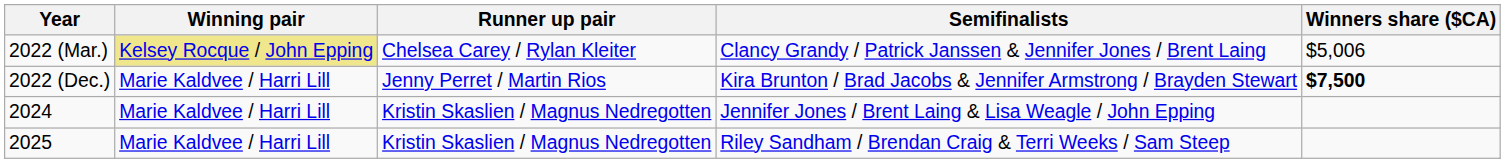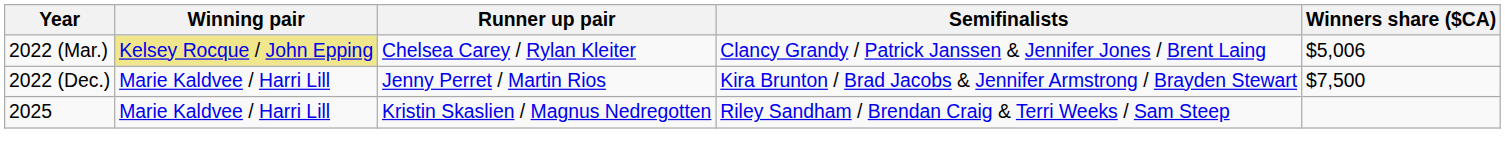2022 (Dec.) | Winners share ($CA): bold -> normal
- row: 2024 | Marie Kaldvee / Harri Lill | Kristin Skaslien / Magnus Nedregotten | Jennifer Jones / Brent Laing & Lisa Weagle / John Epping
